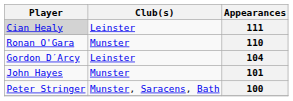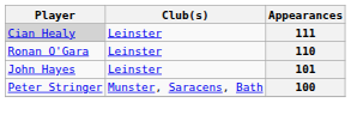110 | Club(s): Munster -> Leinster
- row: Gordon D′Arcy | Leinster | 104
101 | Club(s): Munster -> Leinster
